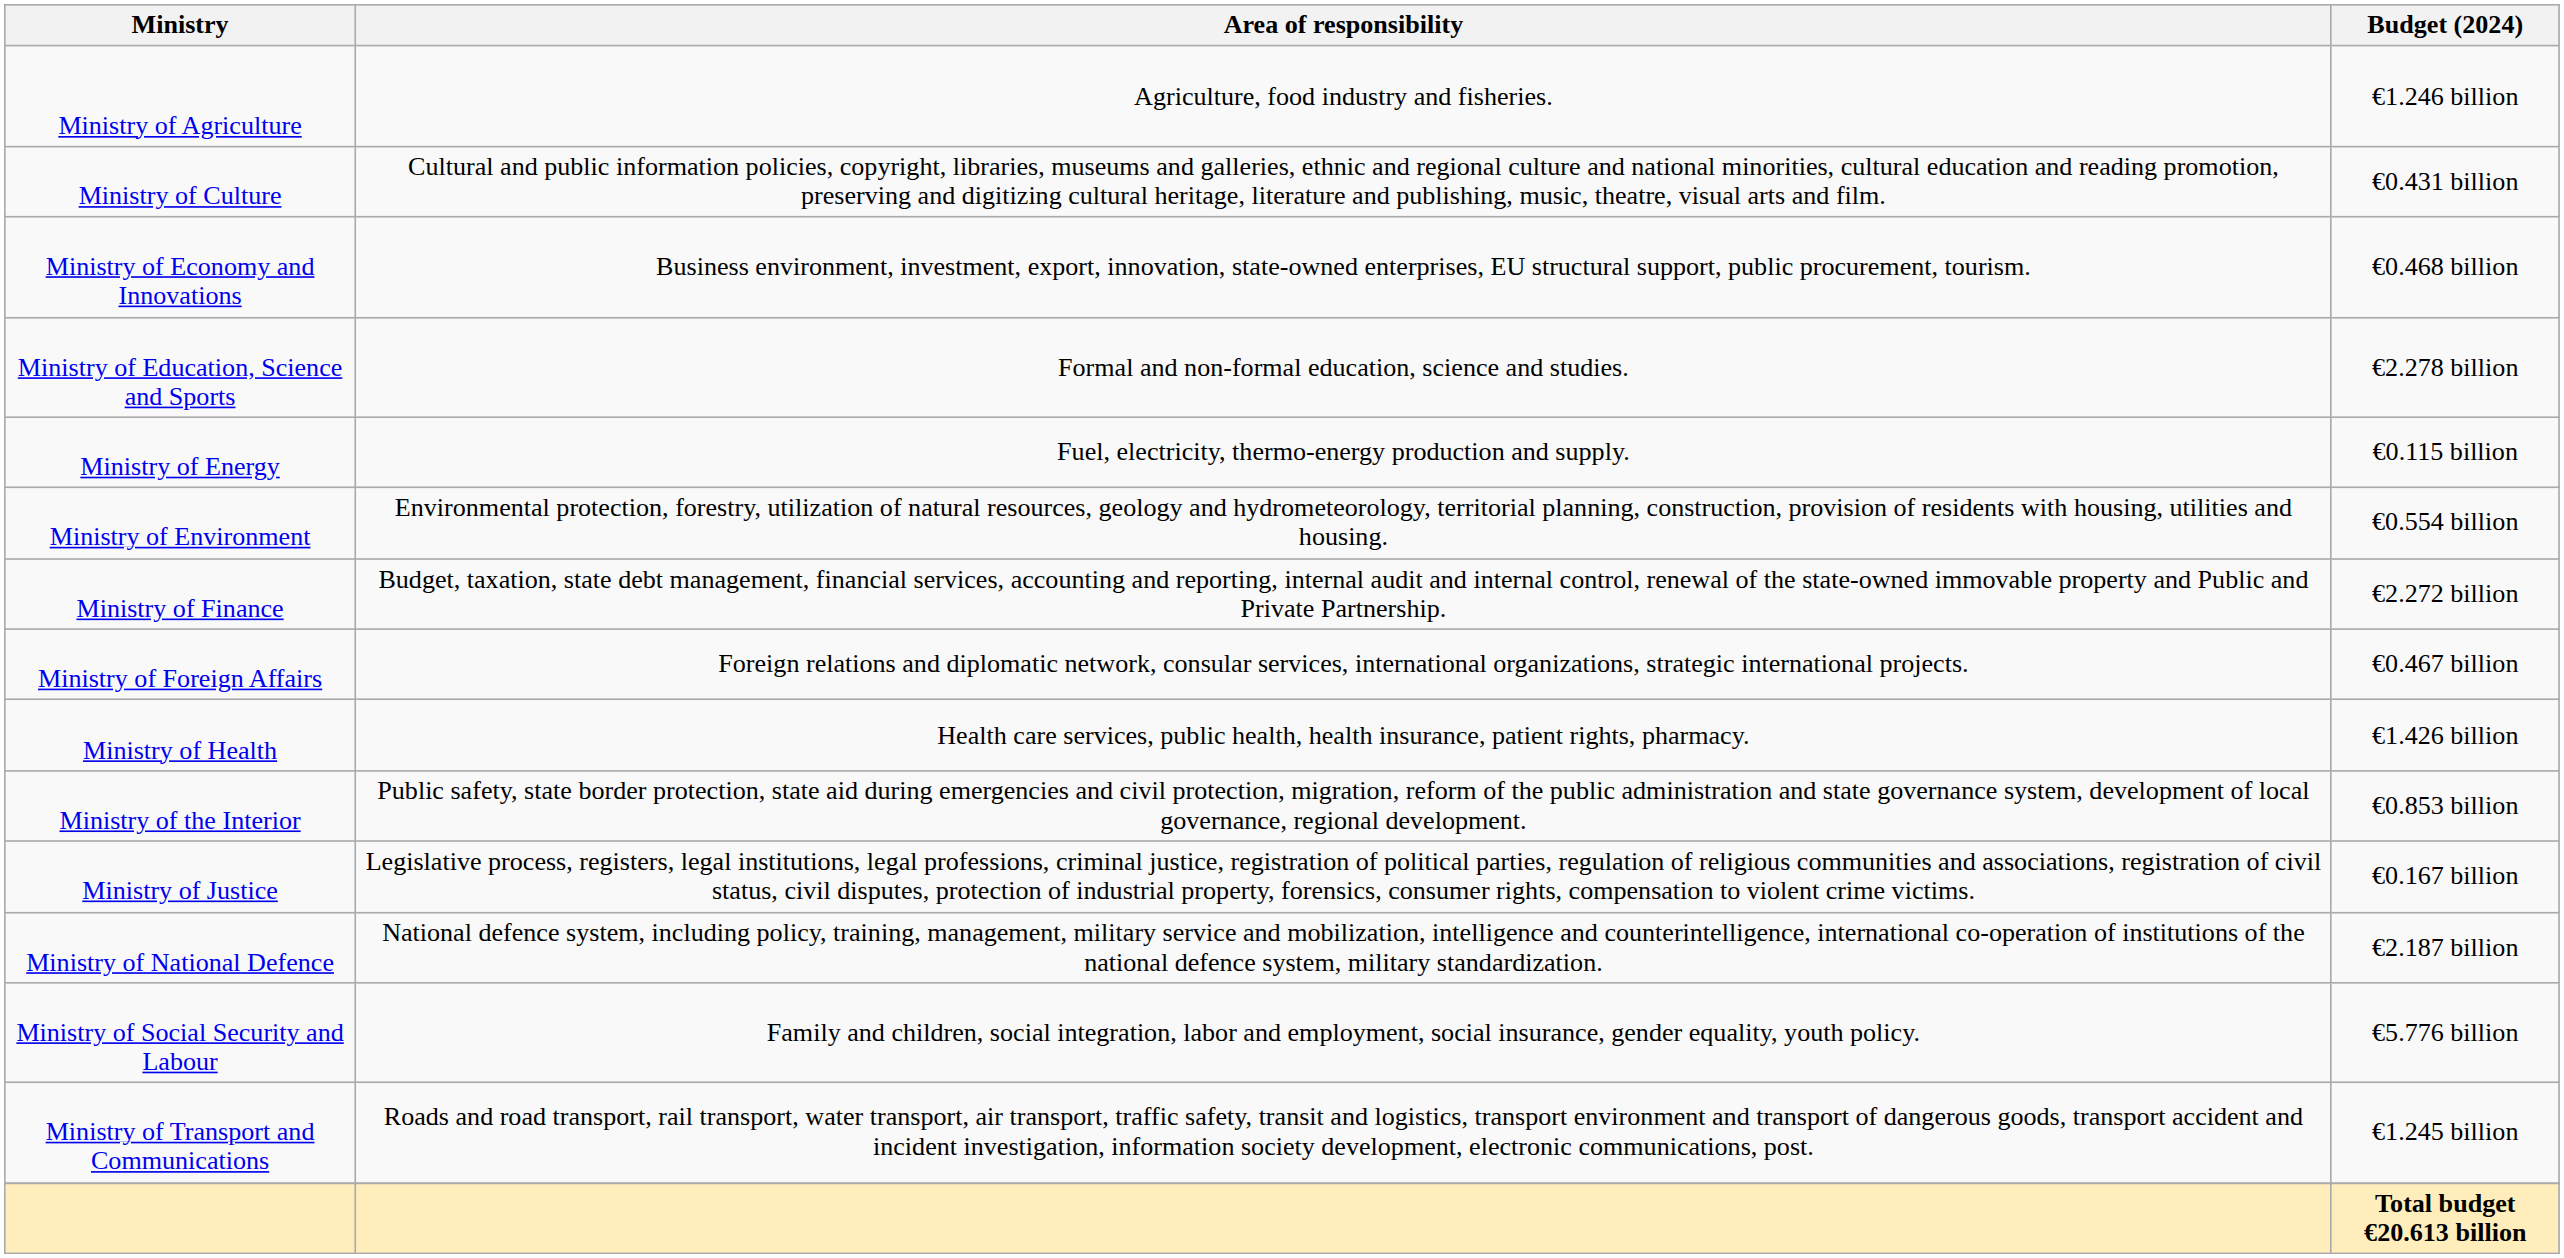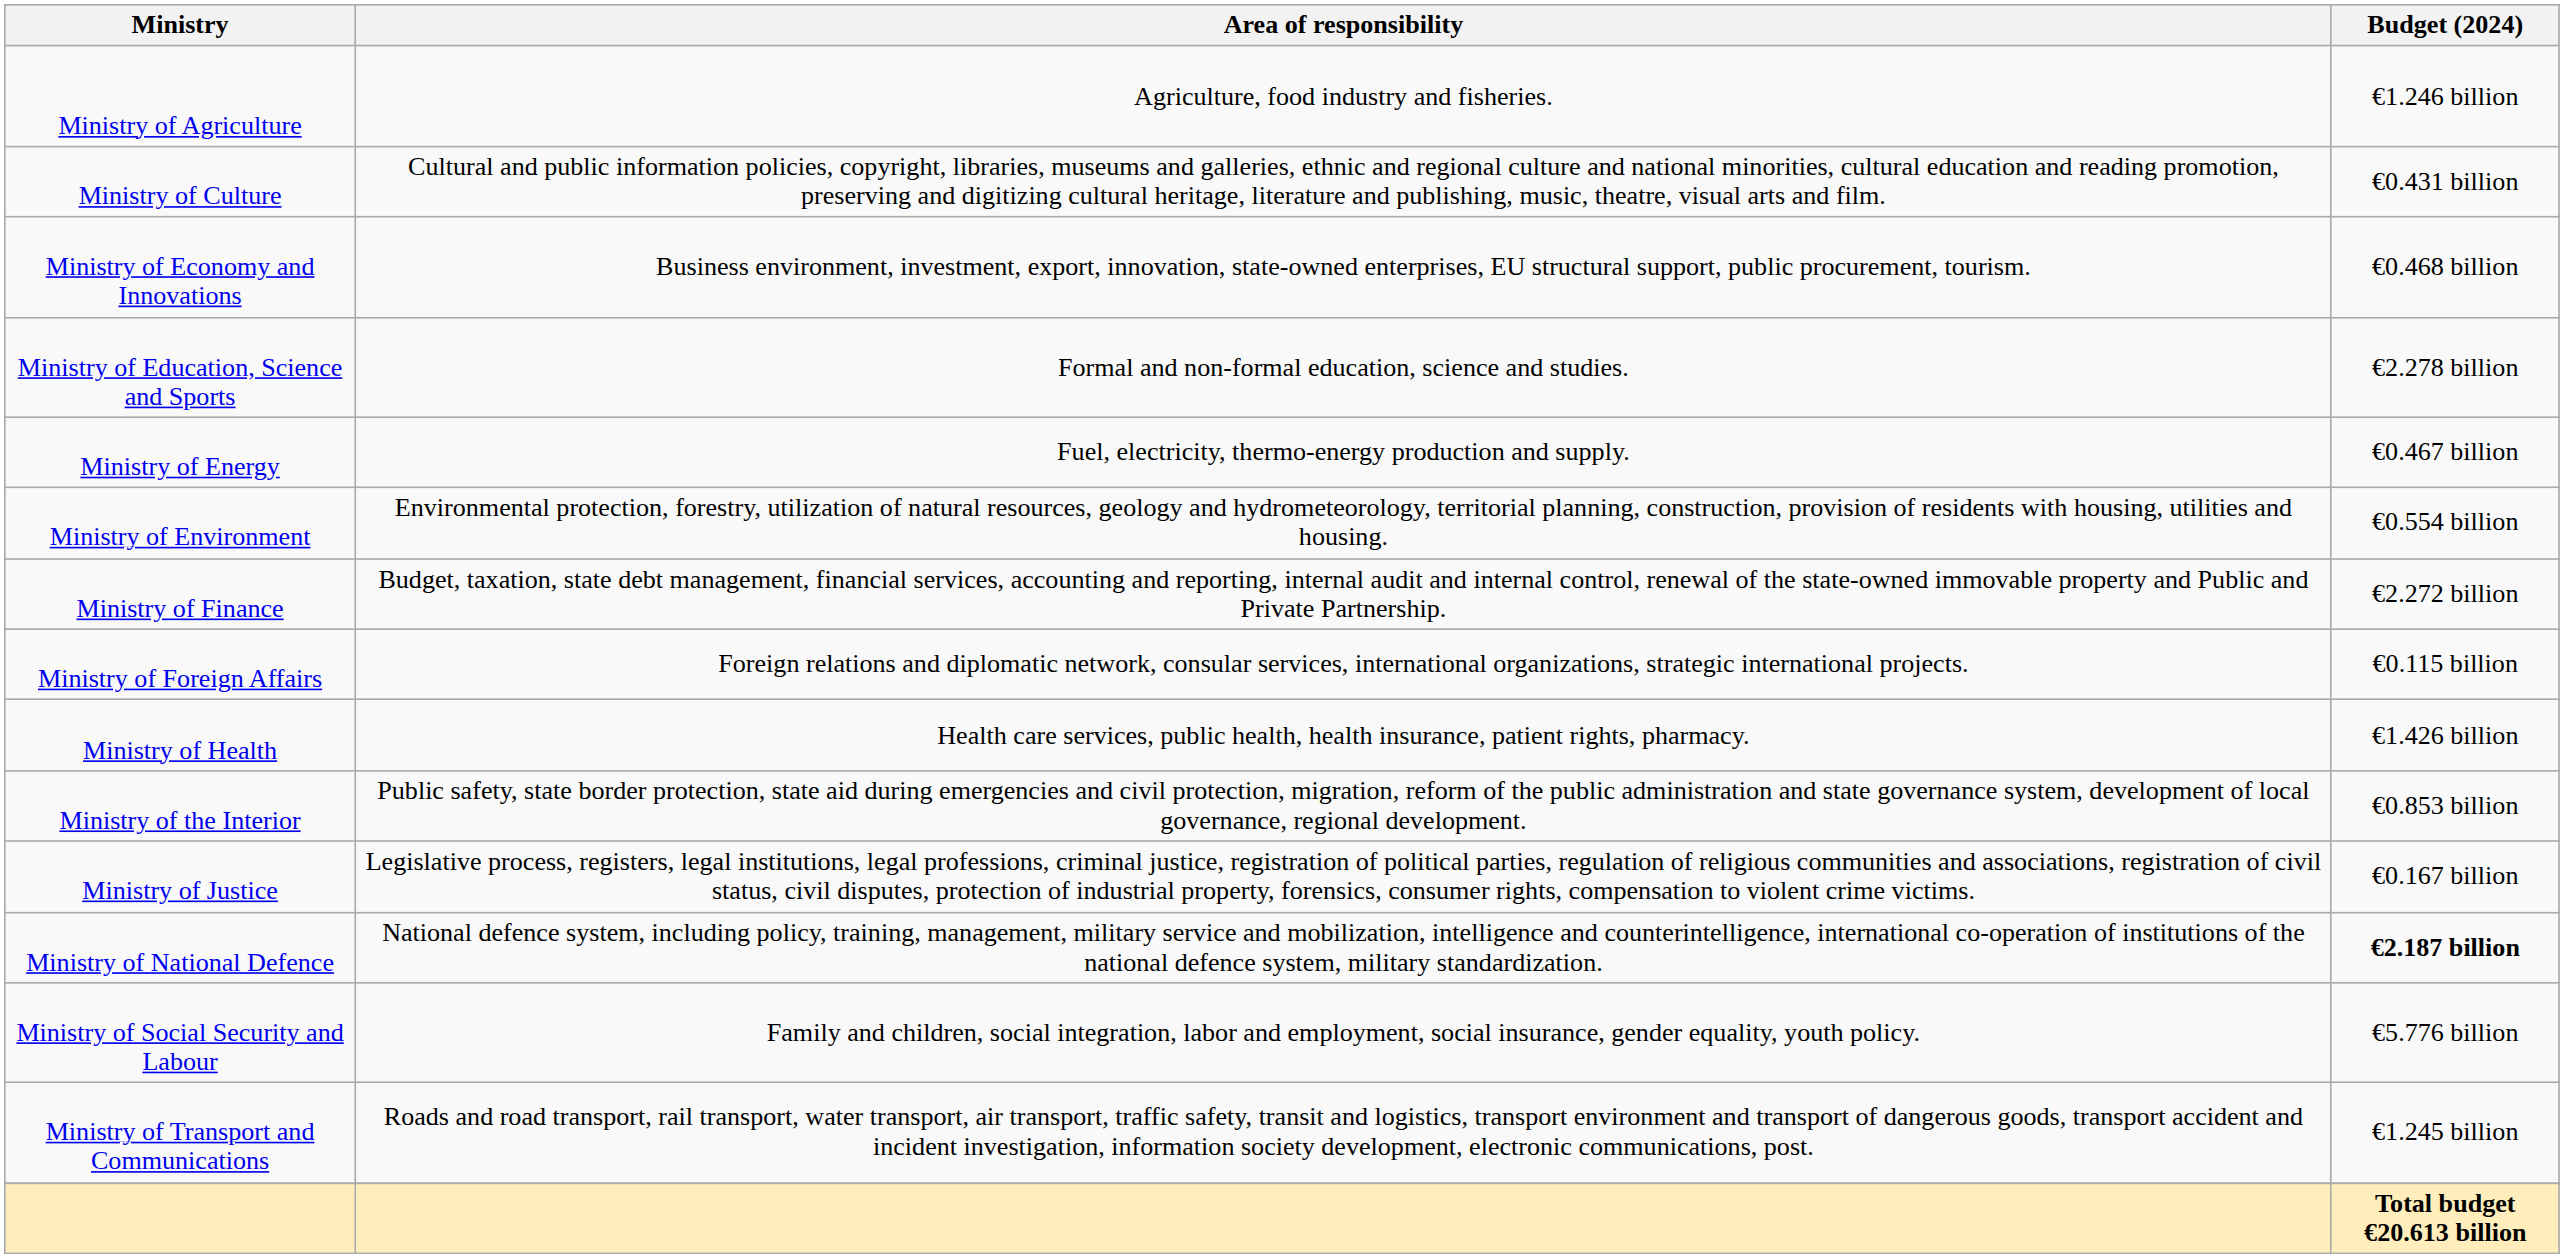Ministry of Energy | Budget (2024): €0.115 billion -> €0.467 billion
Ministry of Foreign Affairs | Budget (2024): €0.467 billion -> €0.115 billion
Ministry of National Defence | Budget (2024): normal -> bold
